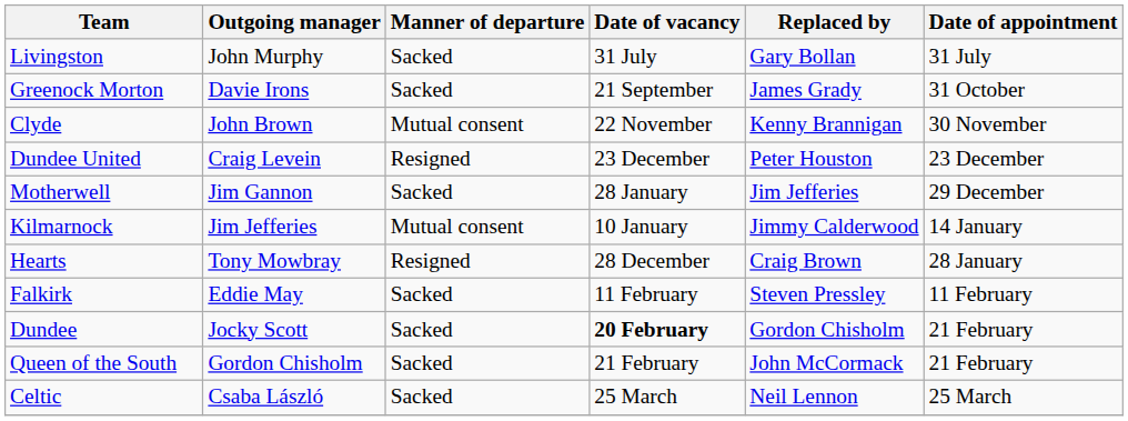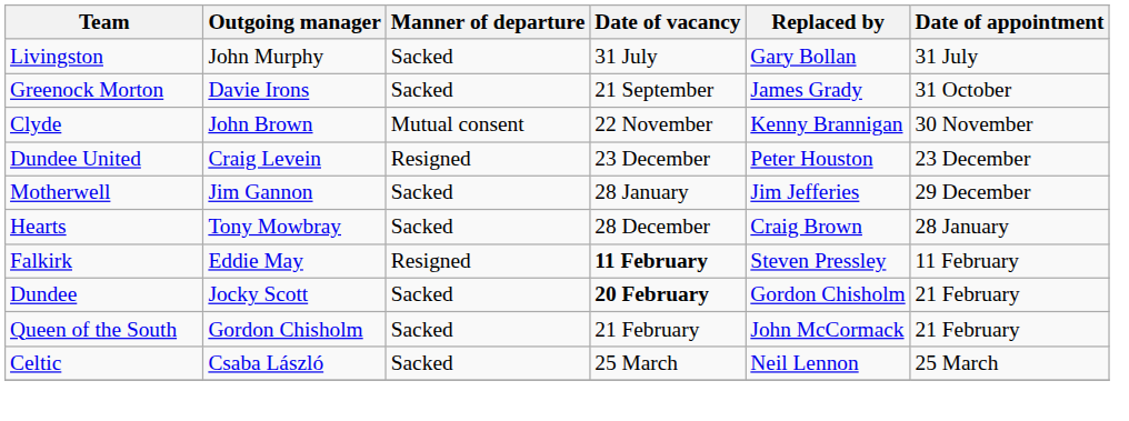- row: Kilmarnock | Jim Jefferies | Mutual consent | 10 January | Jimmy Calderwood | 14 January
Hearts | Manner of departure: Resigned -> Sacked
Falkirk | Manner of departure: Sacked -> Resigned
Falkirk | Date of vacancy: normal -> bold
